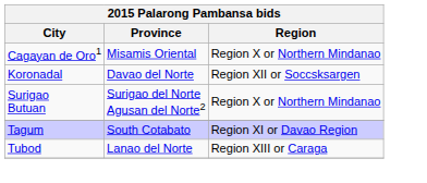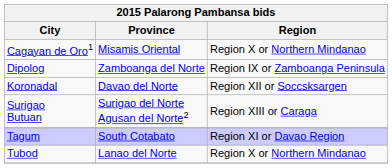+ row: Dipolog | Zamboanga del Norte | Region IX or Zamboanga Peninsula
Surigao Butuan | Region: Region X or Northern Mindanao -> Region XIII or Caraga
Tubod | Region: Region XIII or Caraga -> Region X or Northern Mindanao
